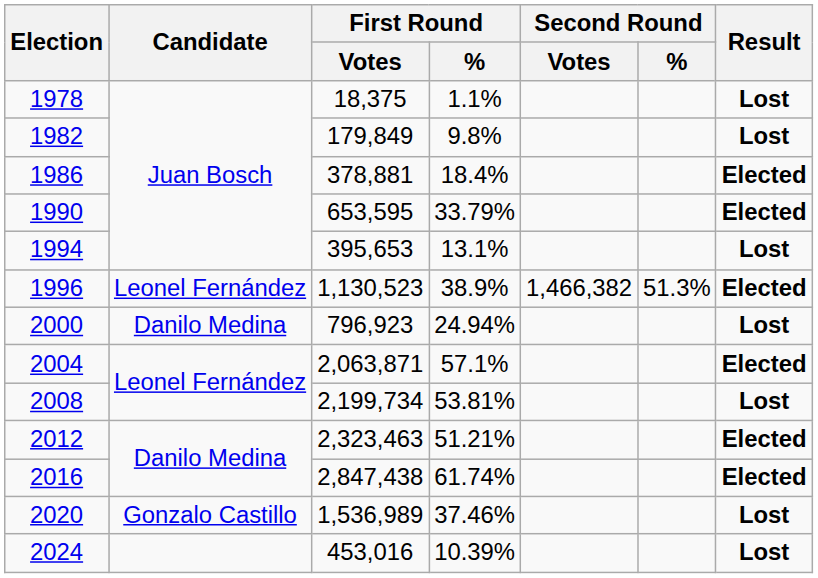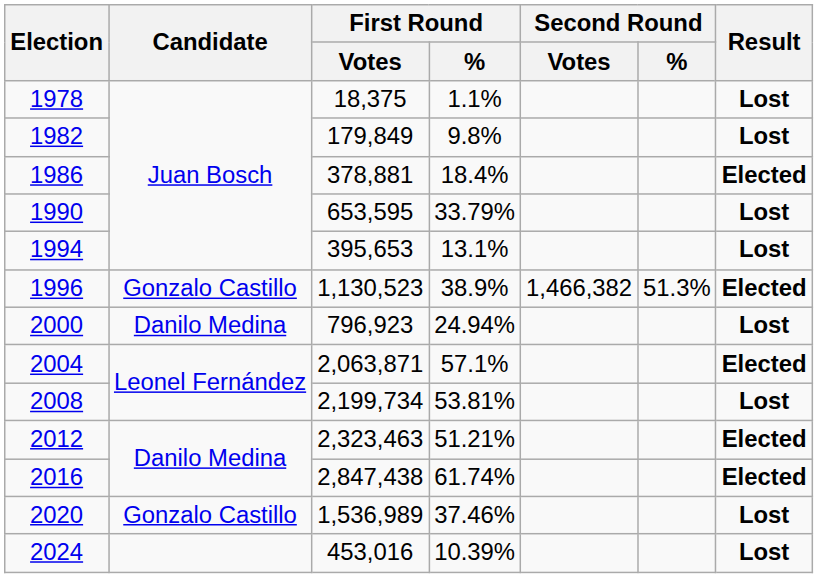1990 | Result: Elected -> Lost
1996 | Candidate: Leonel Fernández -> Gonzalo Castillo
